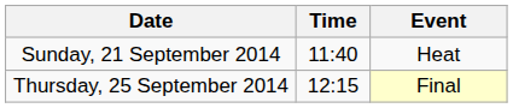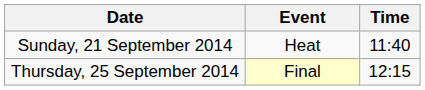columns swapped: Time <-> Event
